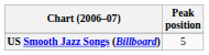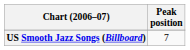US Smooth Jazz Songs (Billboard) | Peak position: 5 -> 7
